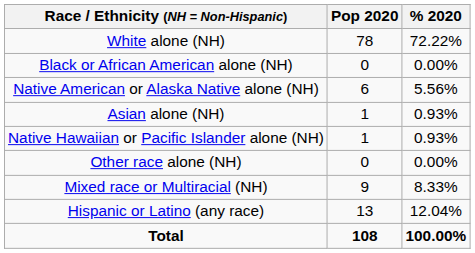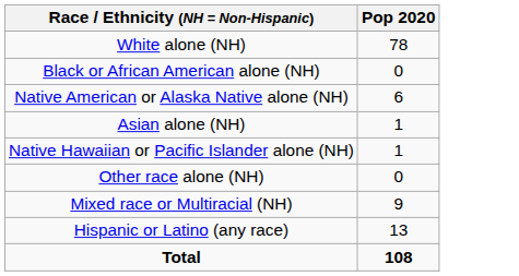- column: % 2020 | 72.22% | 0.00% | 5.56% | 0.93% | 0.93% | 0.00% | 8.33% | 12.04% | 100.00%
